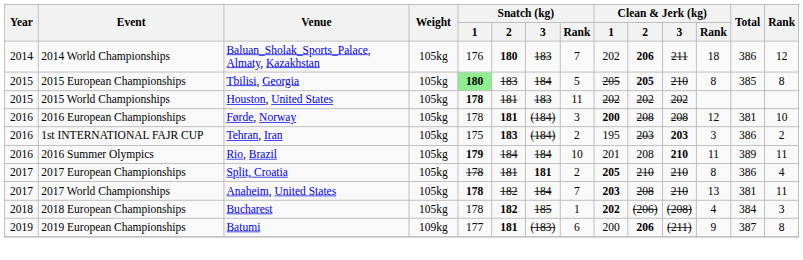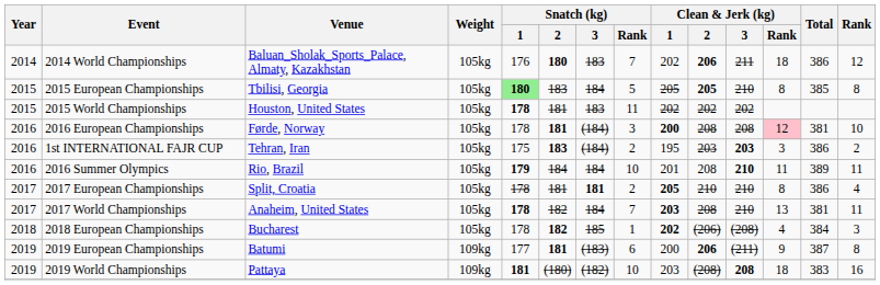2016 European Championships | Clean & Jerk (kg) / Rank: no background -> pink background
+ row: 2019 | 2019 World Championships | Pattaya | 109kg | 181 | (180) | (182) | 10 | 203 | (208) | 208 | 18 | 383 | 16
